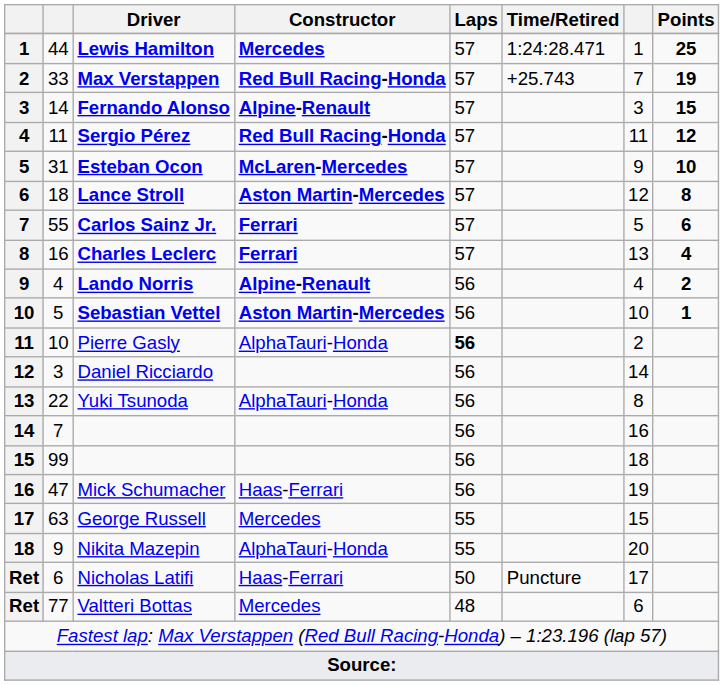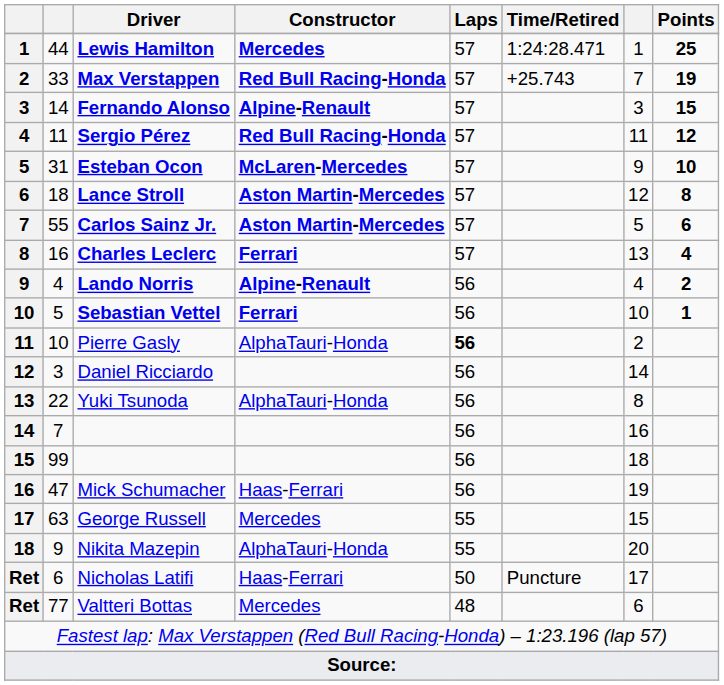Carlos Sainz Jr. | Constructor: Ferrari -> Aston Martin-Mercedes
Sebastian Vettel | Constructor: Aston Martin-Mercedes -> Ferrari
